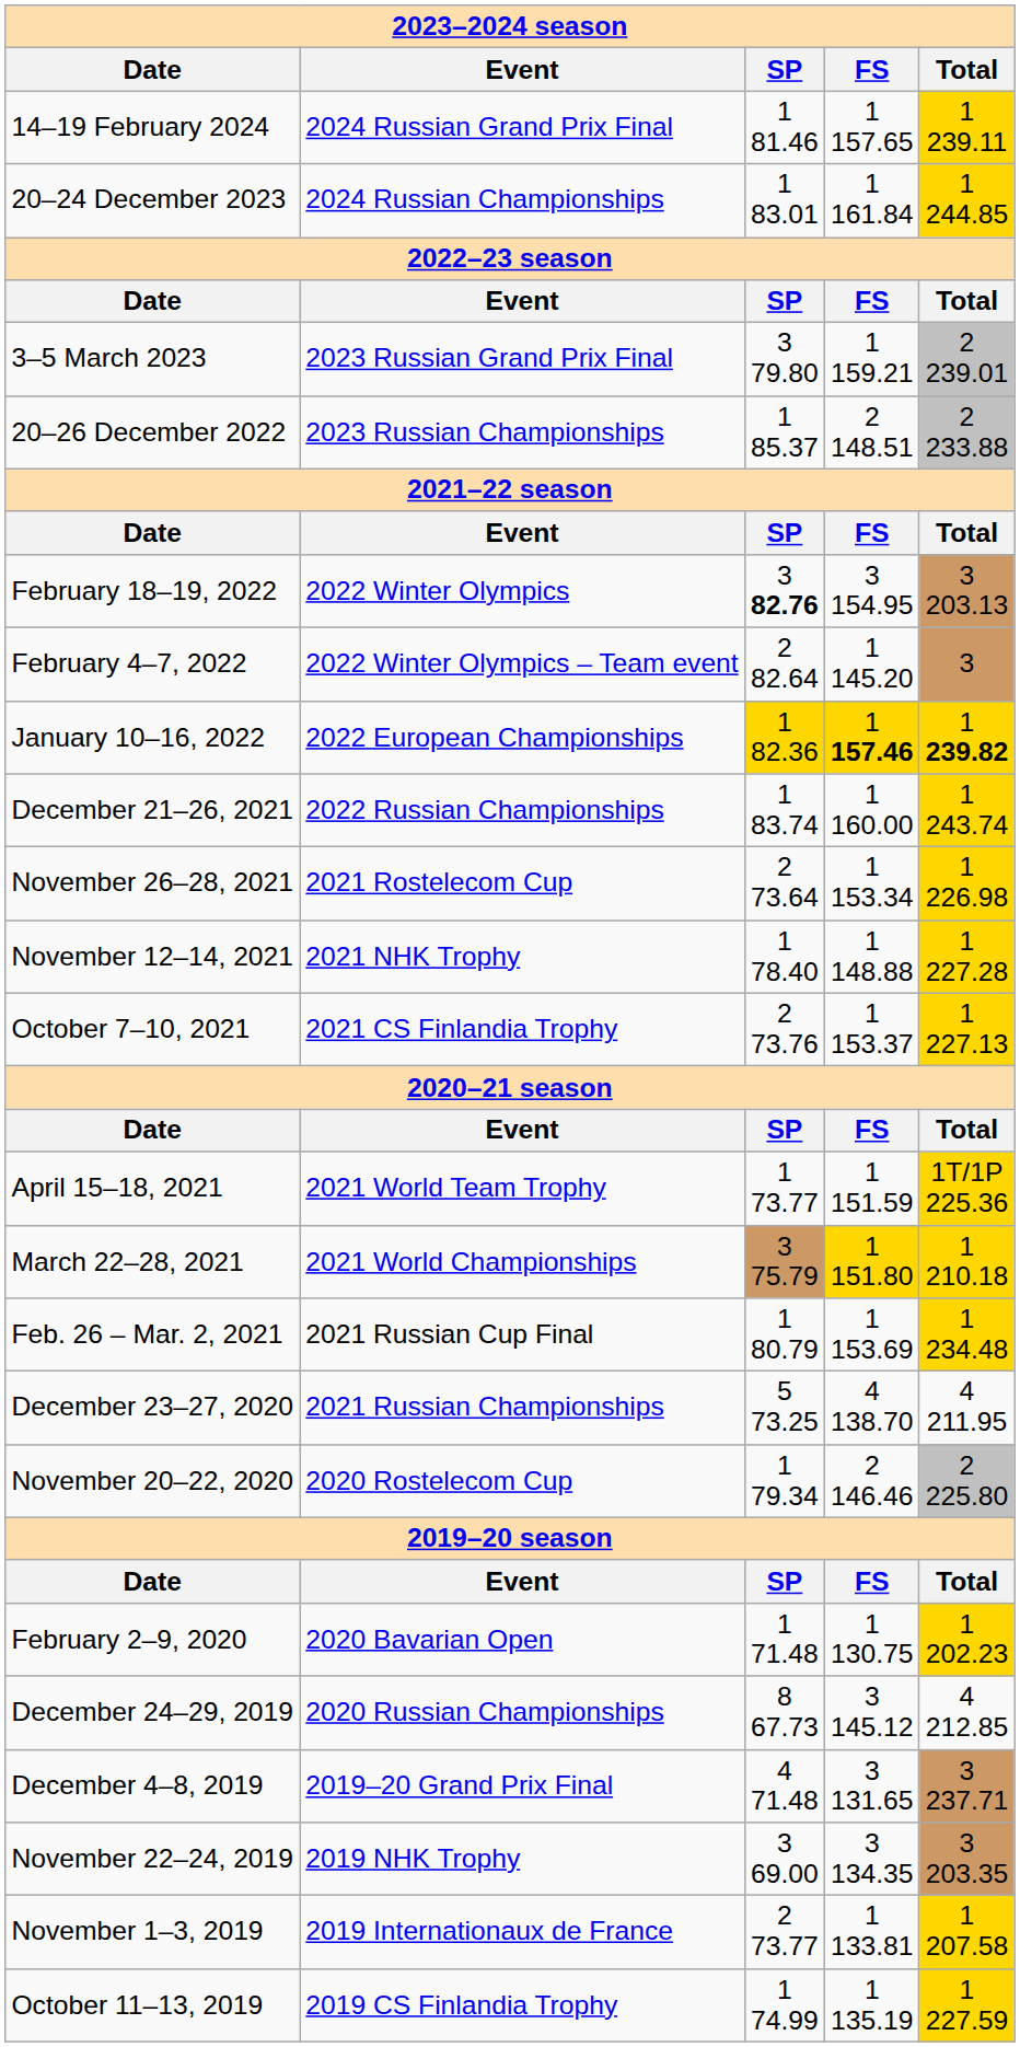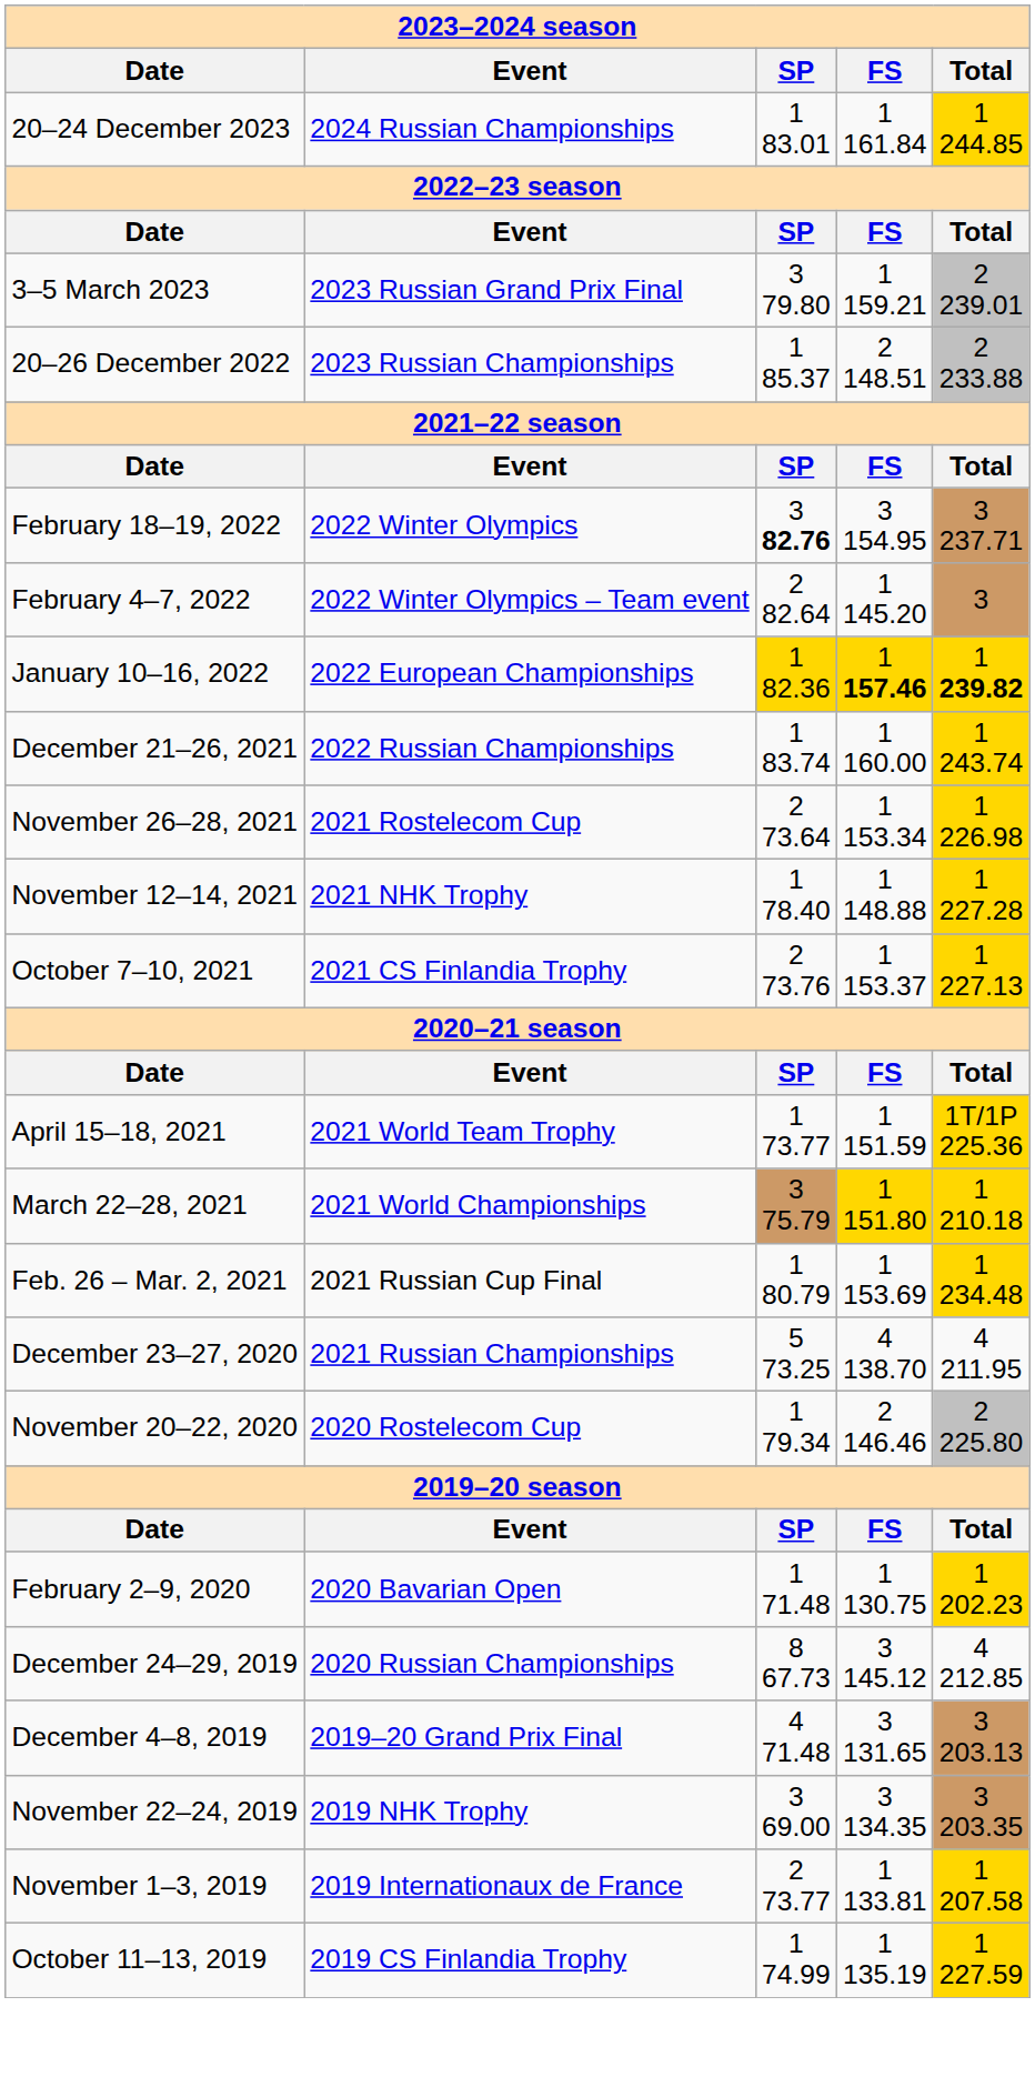- row: 14–19 February 2024 | 2024 Russian Grand Prix Final | 1 81.46 | 1 157.65 | 1 239.11
February 18–19, 2022 | column 5: 3 203.13 -> 3 237.71
December 4–8, 2019 | column 5: 3 237.71 -> 3 203.13
